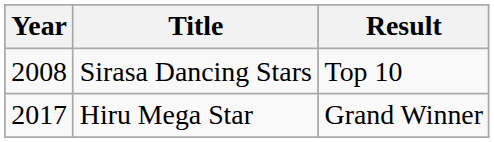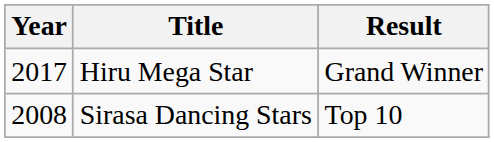rows swapped: Sirasa Dancing Stars <-> Hiru Mega Star
